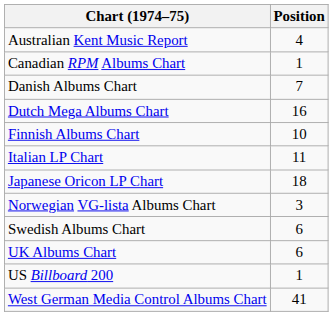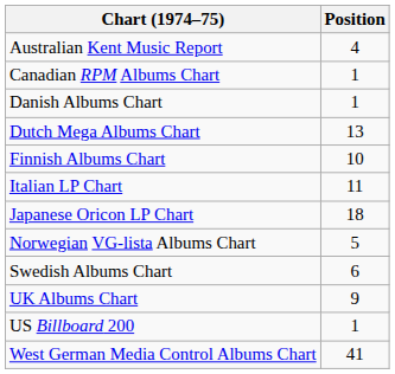Danish Albums Chart | Position: 7 -> 1
Dutch Mega Albums Chart | Position: 16 -> 13
Norwegian VG-lista Albums Chart | Position: 3 -> 5
UK Albums Chart | Position: 6 -> 9
